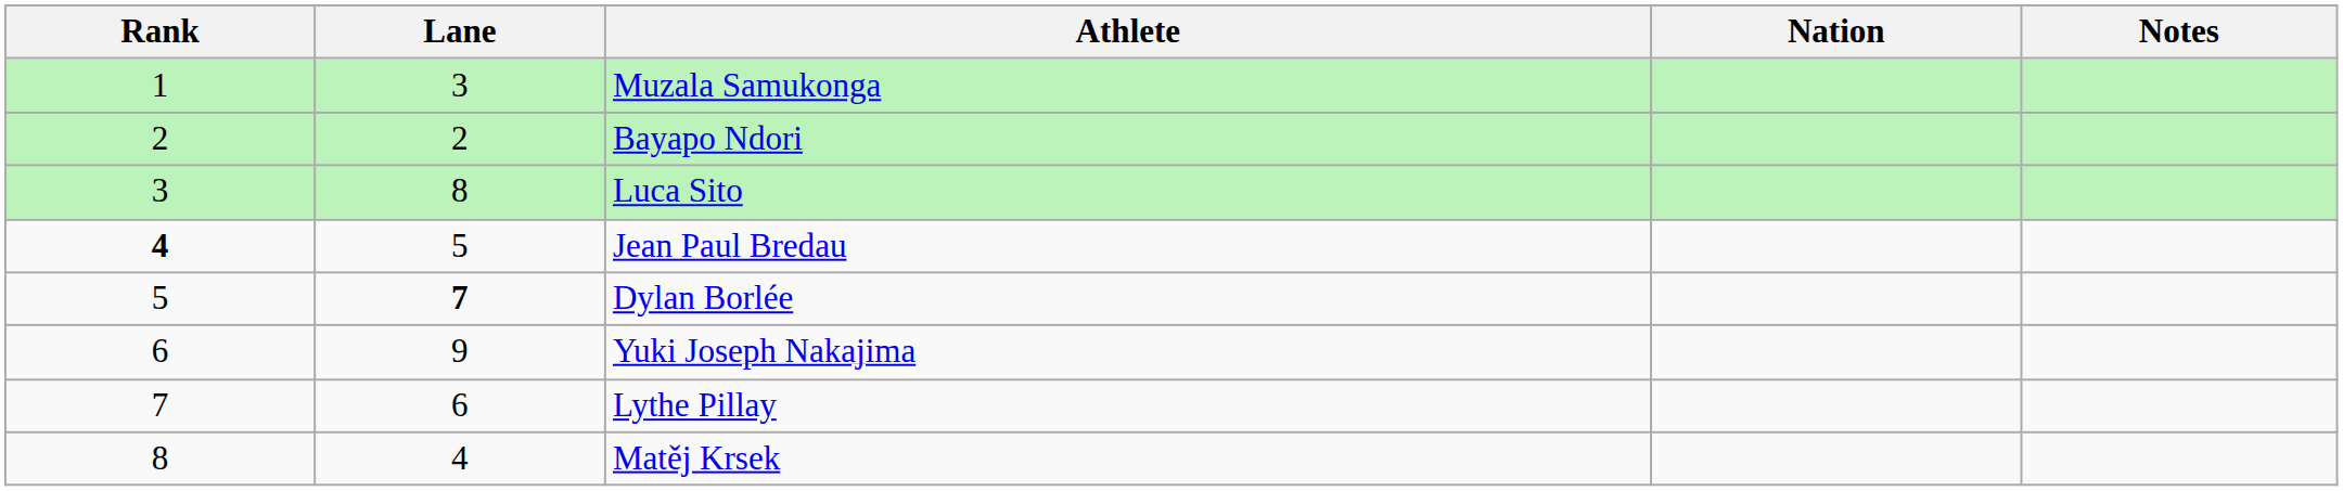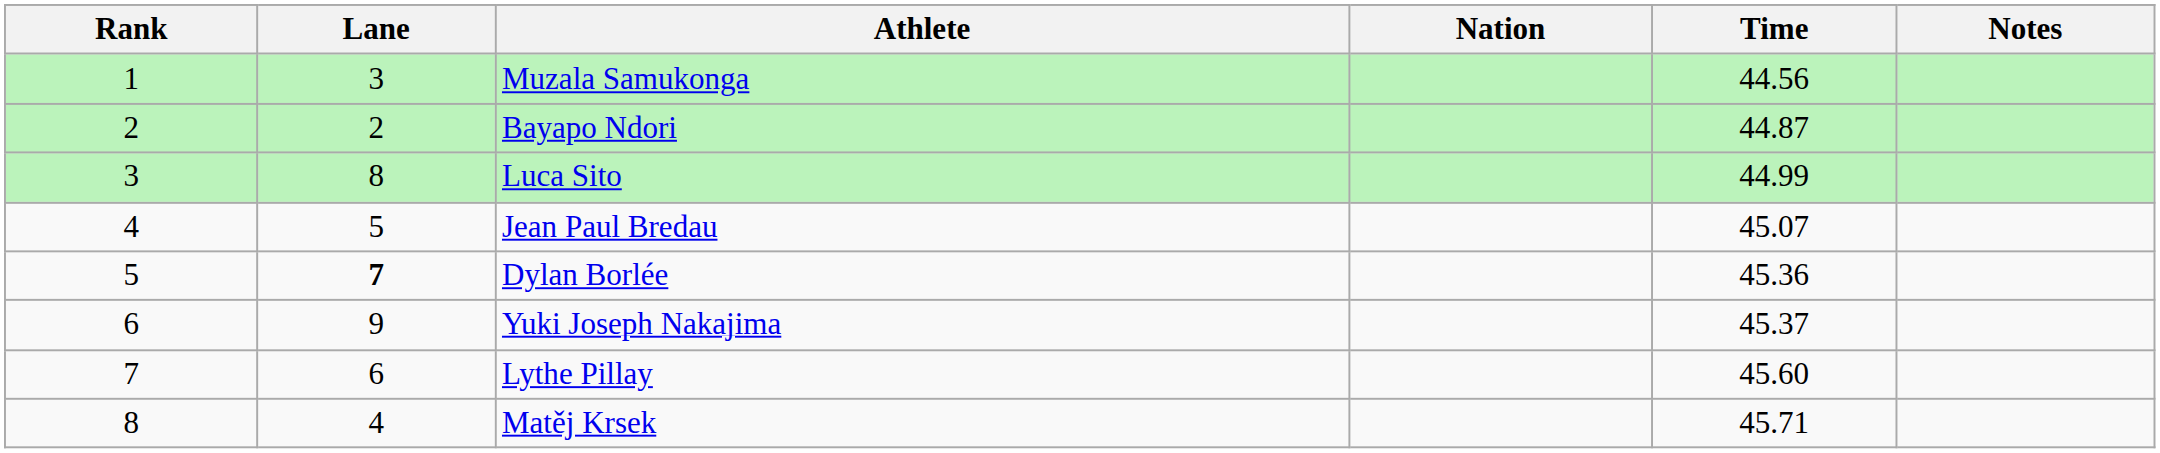+ column: Time | 44.56 | 44.87 | 44.99 | 45.07 | 45.36 | 45.37 | 45.60 | 45.71
Jean Paul Bredau | Rank: bold -> normal
